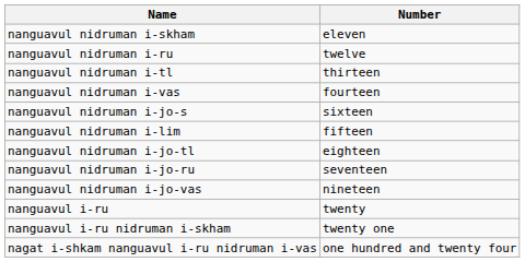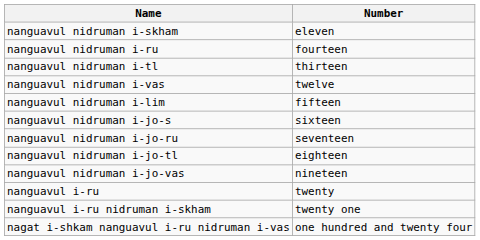nanguavul nidruman i-ru | Number: twelve -> fourteen
nanguavul nidruman i-vas | Number: fourteen -> twelve
rows swapped: nanguavul nidruman i-lim <-> nanguavul nidruman i-jo-s
rows swapped: nanguavul nidruman i-jo-ru <-> nanguavul nidruman i-jo-tl
